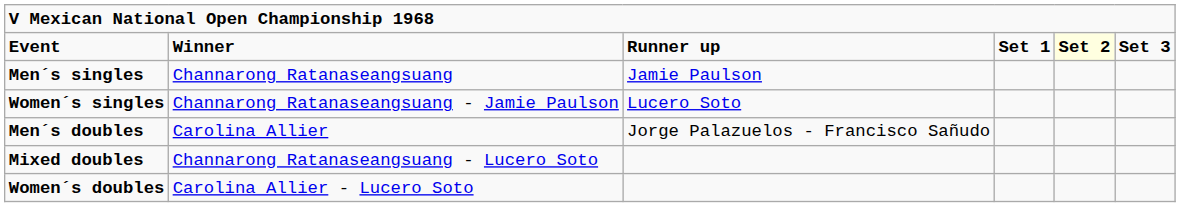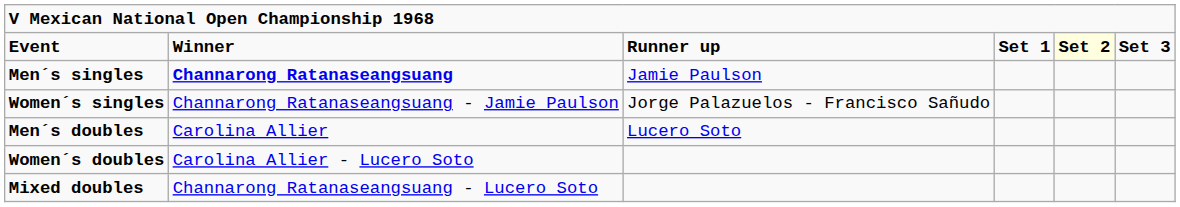Men´s singles | column 2: normal -> bold
Women´s singles | column 3: Lucero Soto -> Jorge Palazuelos - Francisco Sañudo
Men´s doubles | column 3: Jorge Palazuelos - Francisco Sañudo -> Lucero Soto
rows swapped: Women´s doubles <-> Mixed doubles
